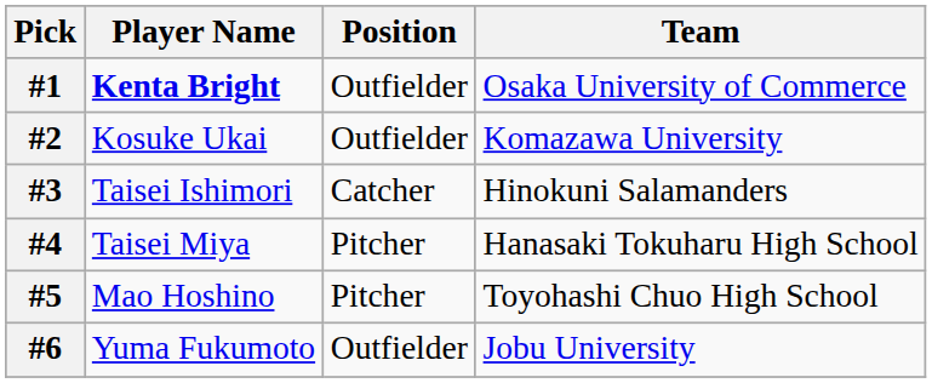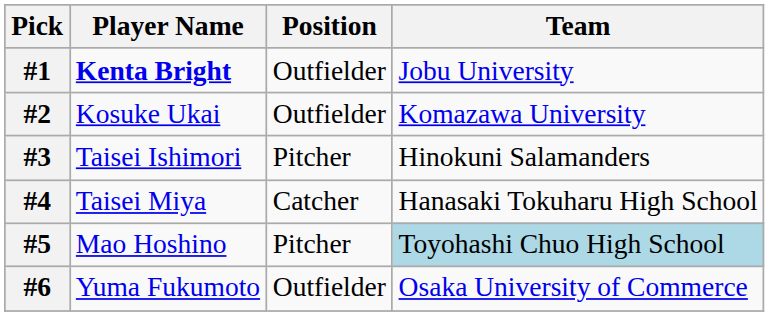#1 | Team: Osaka University of Commerce -> Jobu University
#3 | Position: Catcher -> Pitcher
#4 | Position: Pitcher -> Catcher
#5 | Team: no background -> lightblue background
#6 | Team: Jobu University -> Osaka University of Commerce
